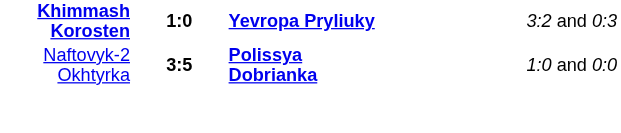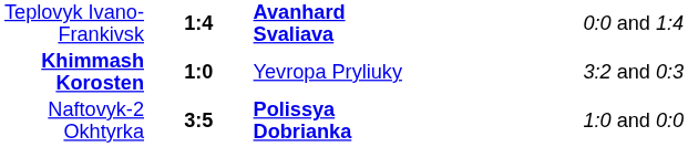+ row: Teplovyk Ivano-Frankivsk | 1:4 | Avanhard Svaliava | 0:0 and 1:4
Khimmash Korosten | column 3: bold -> normal
